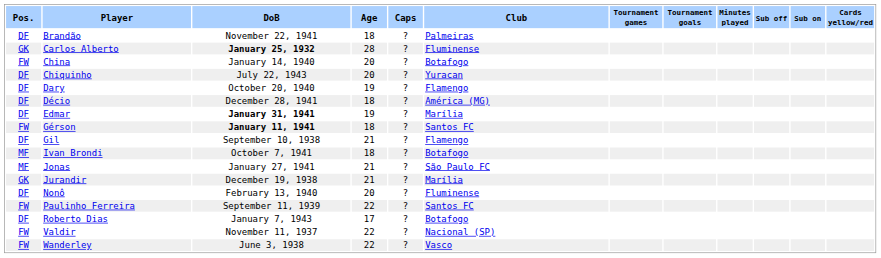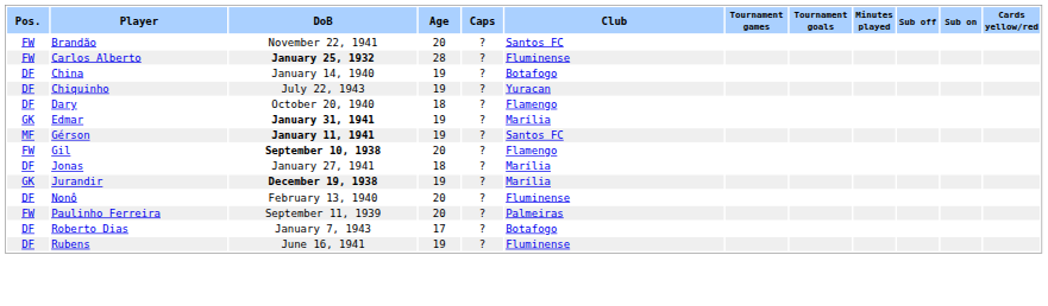Brandão | Pos.: DF -> FW
Brandão | Age: 18 -> 20
Brandão | Club: Palmeiras -> Santos FC
Carlos Alberto | Pos.: GK -> FW
China | Pos.: FW -> DF
China | Age: 20 -> 19
Chiquinho | Age: 20 -> 19
Dary | Age: 19 -> 18
- row: DF | Décio | December 28, 1941 | 18 | ? | América (MG)
Edmar | Pos.: DF -> GK
Gérson | Pos.: FW -> MF
Gérson | Age: 18 -> 19
Gil | Pos.: DF -> FW
Gil | DoB: normal -> bold
Gil | Age: 21 -> 20
- row: MF | Ivan Brondi | October 7, 1941 | 18 | ? | Botafogo
Jonas | Pos.: MF -> DF
Jonas | Age: 21 -> 18
Jonas | Club: São Paulo FC -> Marília
Jurandir | DoB: normal -> bold
Jurandir | Age: 21 -> 19
Paulinho Ferreira | Age: 22 -> 20
Paulinho Ferreira | Club: Santos FC -> Palmeiras
+ row: DF | Rubens | June 16, 1941 | 19 | ? | Fluminense
- row: FW | Valdir | November 11, 1937 | 22 | ? | Nacional (SP)
- row: FW | Wanderley | June 3, 1938 | 22 | ? | Vasco
